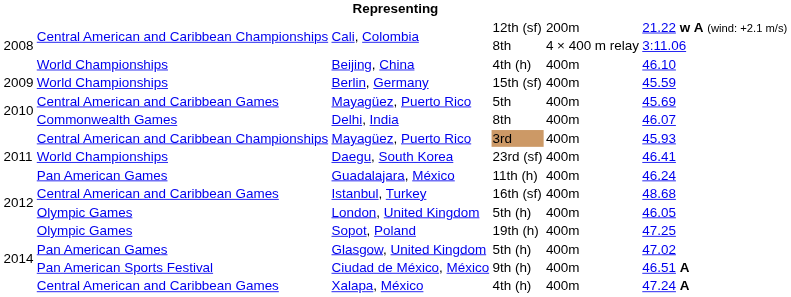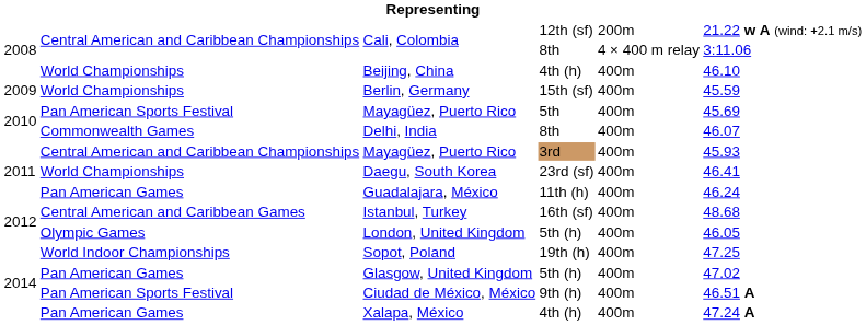Mayagüez, Puerto Rico / 5th | column 2: Central American and Caribbean Games -> Pan American Sports Festival
Sopot, Poland | column 2: Olympic Games -> World Indoor Championships
Xalapa, México | column 2: Central American and Caribbean Games -> Pan American Games
